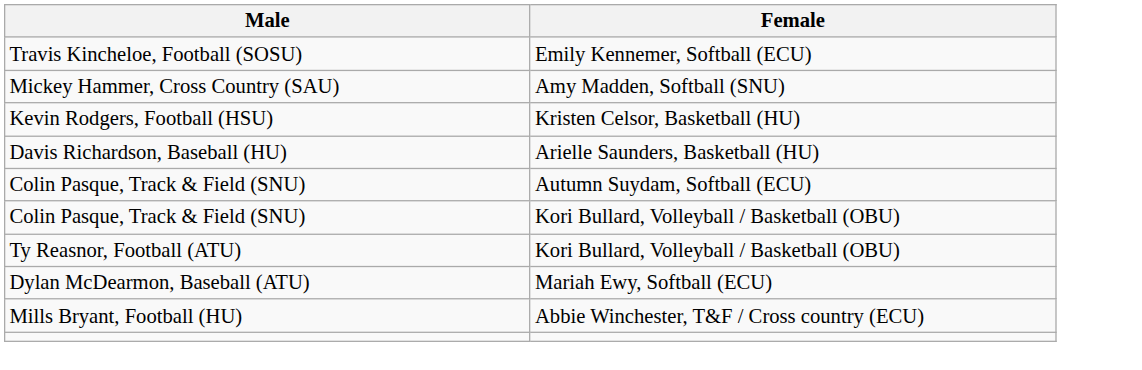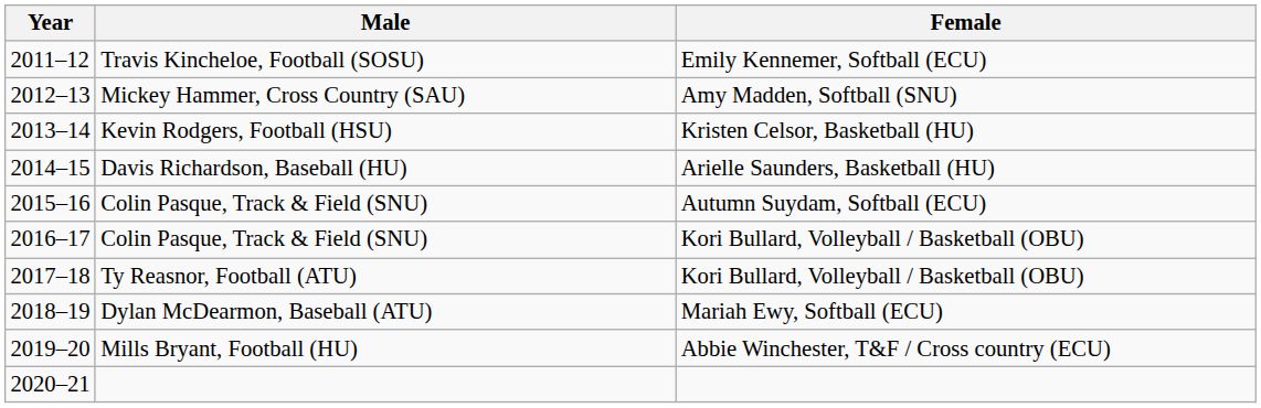+ column: Year | 2011–12 | 2012–13 | 2013–14 | 2014–15 | 2015–16 | 2016–17 | 2017–18 | 2018–19 | 2019–20 | 2020–21
